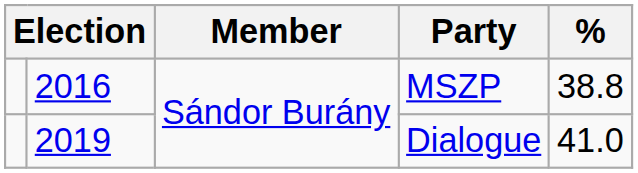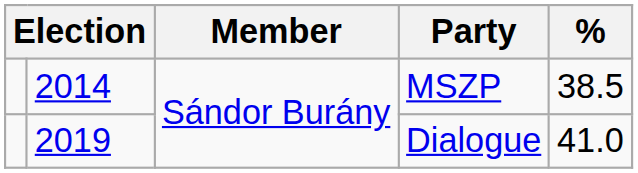MSZP | column 2: 2016 -> 2014
MSZP | %: 38.8 -> 38.5
